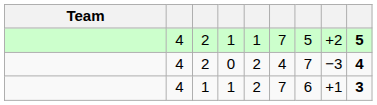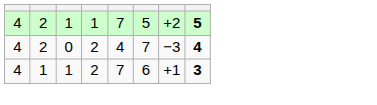- column: Team
